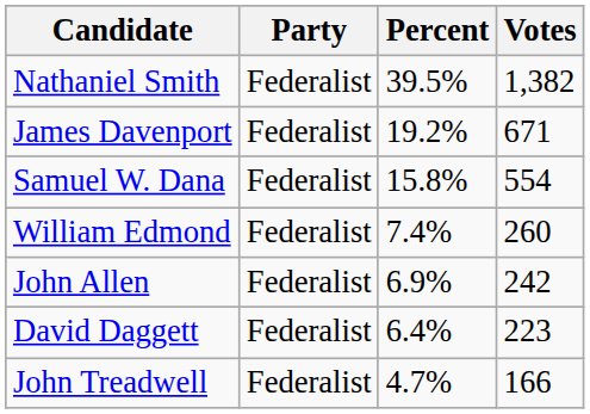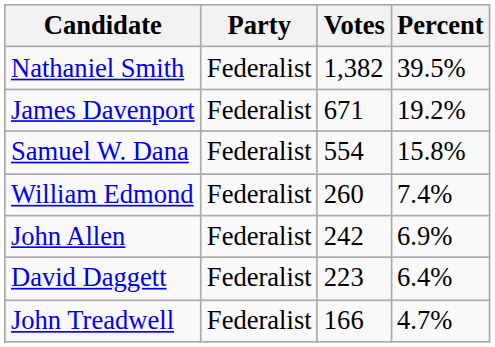columns swapped: Votes <-> Percent
